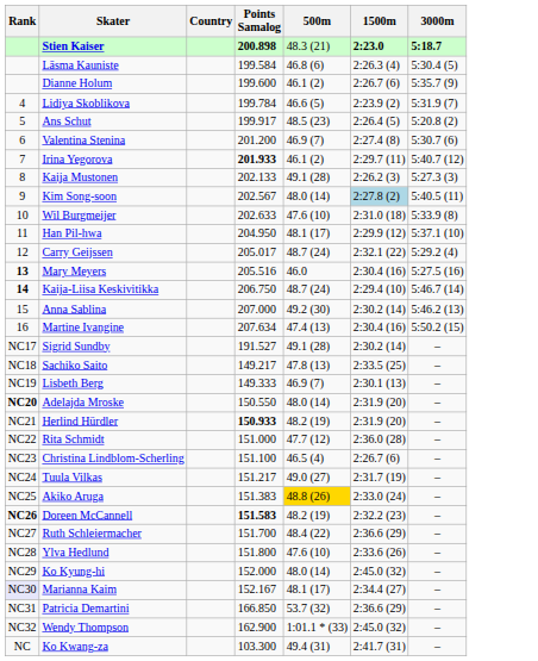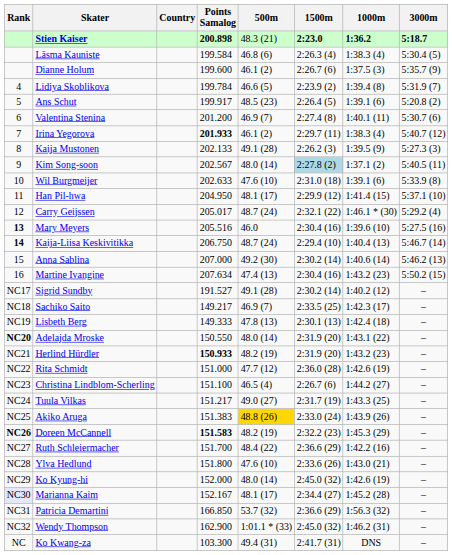+ column: 1000m | 1:36.2 | 1:38.3 (4) | 1:37.5 (3) | 1:39.4 (8) | 1:39.1 (6) | 1:40.1 (11) | 1:38.3 (4) | 1:39.5 (9) | 1:37.1 (2) | 1:39.1 (6) | 1:41.4 (15) | 1:46.1 * (30) | 1:39.6 (10) | 1:40.4 (13) | 1:40.6 (14) | 1:43.2 (23) | 1:40.2 (12) | 1:42.3 (17) | 1:42.4 (18) | 1:43.1 (22) | 1:43.2 (23) | 1:42.6 (19) | 1:44.2 (27) | 1:43.3 (25) | 1:43.9 (26) | 1:45.3 (29) | 1:42.2 (16) | 1:43.0 (21) | 1:42.6 (19) | 1:45.2 (28) | 1:56.3 (32) | 1:46.2 (31) | DNS
Sachiko Saito | 500m: 47.8 (13) -> 46.9 (7)
Lisbeth Berg | 500m: 46.9 (7) -> 47.8 (13)
